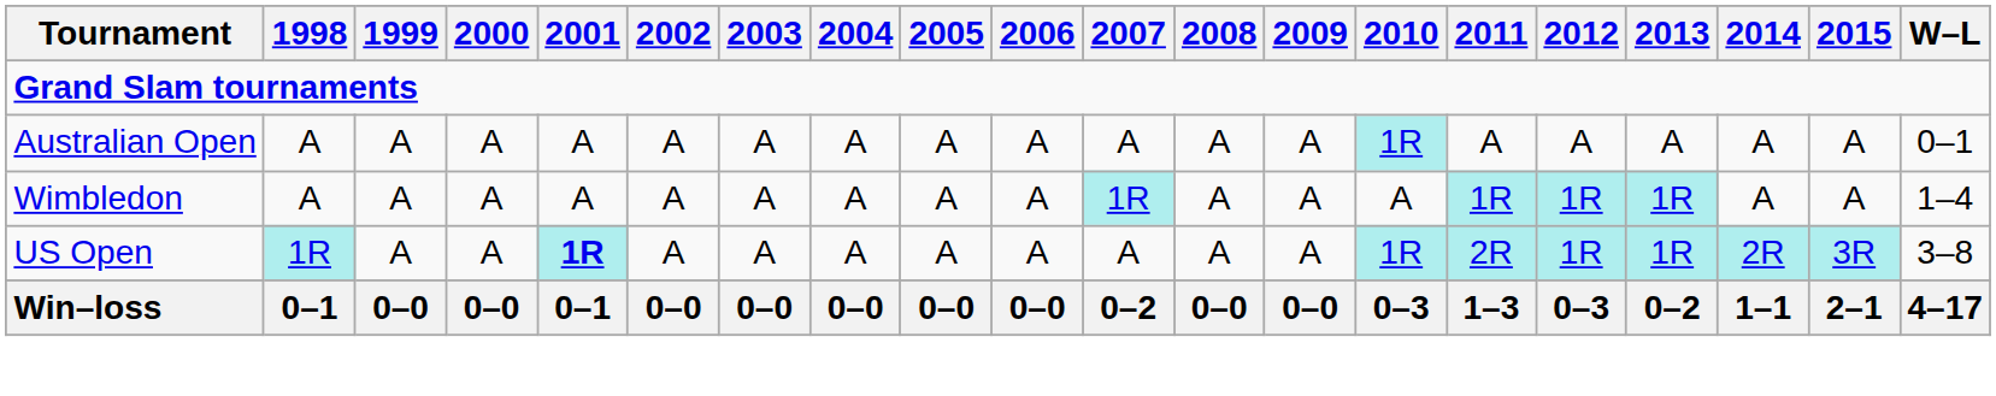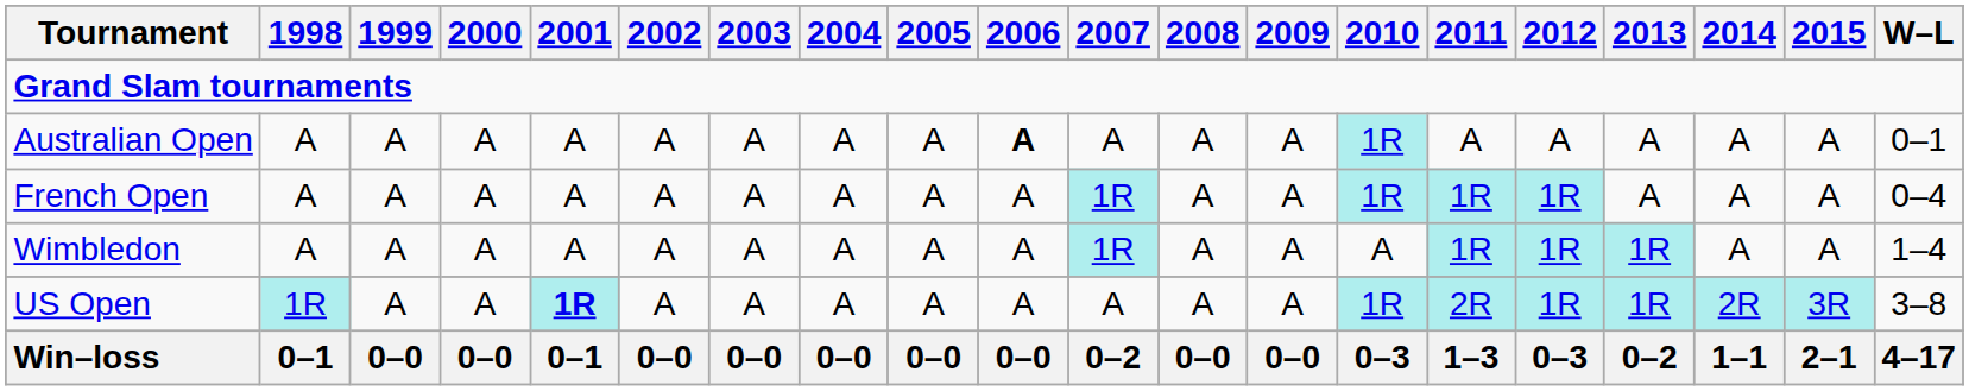Australian Open | 2006: normal -> bold
+ row: French Open | A | A | A | A | A | A | A | A | A | 1R | A | A | 1R | 1R | 1R | A | A | A | 0–4
